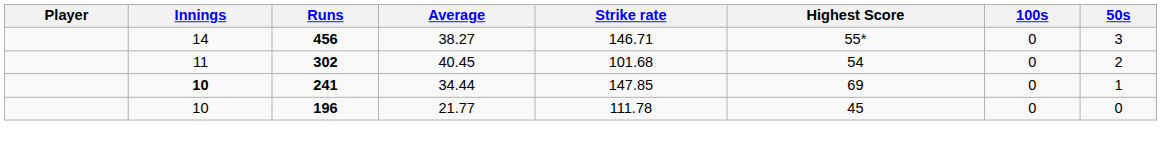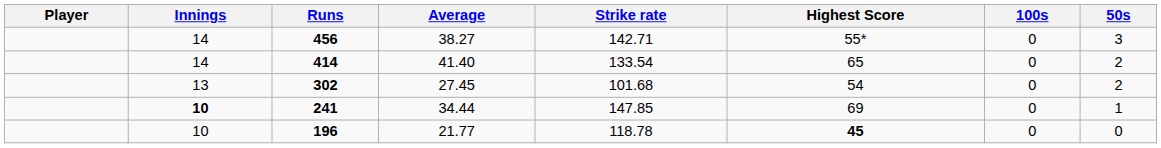456 | Strike rate: 146.71 -> 142.71
+ row: 14 | 414 | 41.40 | 133.54 | 65 | 0 | 2
302 | Innings: 11 -> 13
302 | Average: 40.45 -> 27.45
196 | Strike rate: 111.78 -> 118.78
196 | Highest Score: normal -> bold
